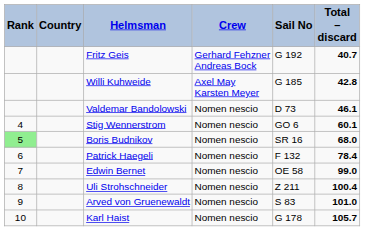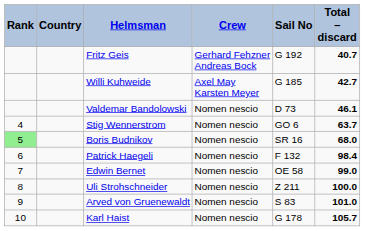Willi Kuhweide | Total – discard: 42.8 -> 42.7
Stig Wennerstrom | Total – discard: 60.1 -> 63.7
Patrick Haegeli | Total – discard: 78.4 -> 98.4
Uli Strohschneider | Total – discard: 100.4 -> 100.0
